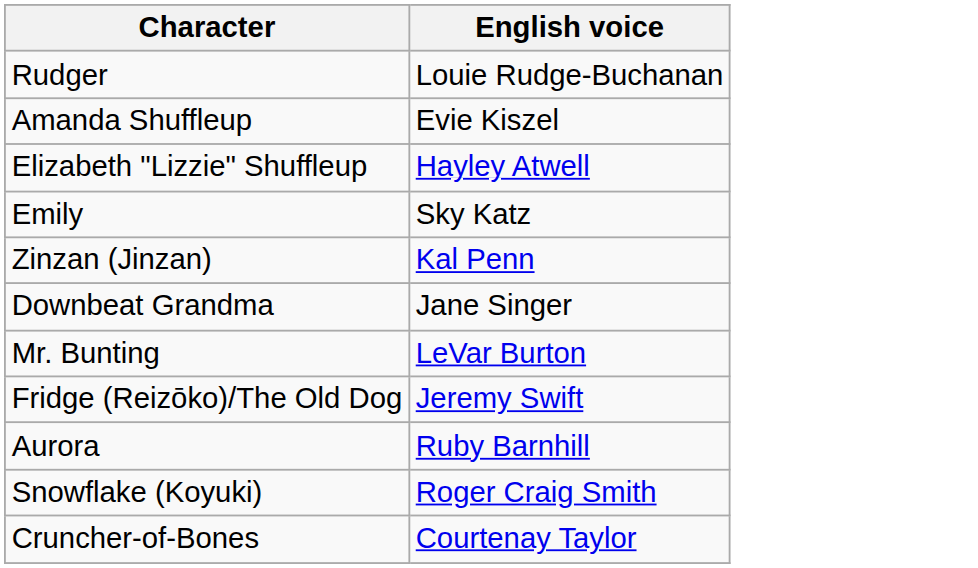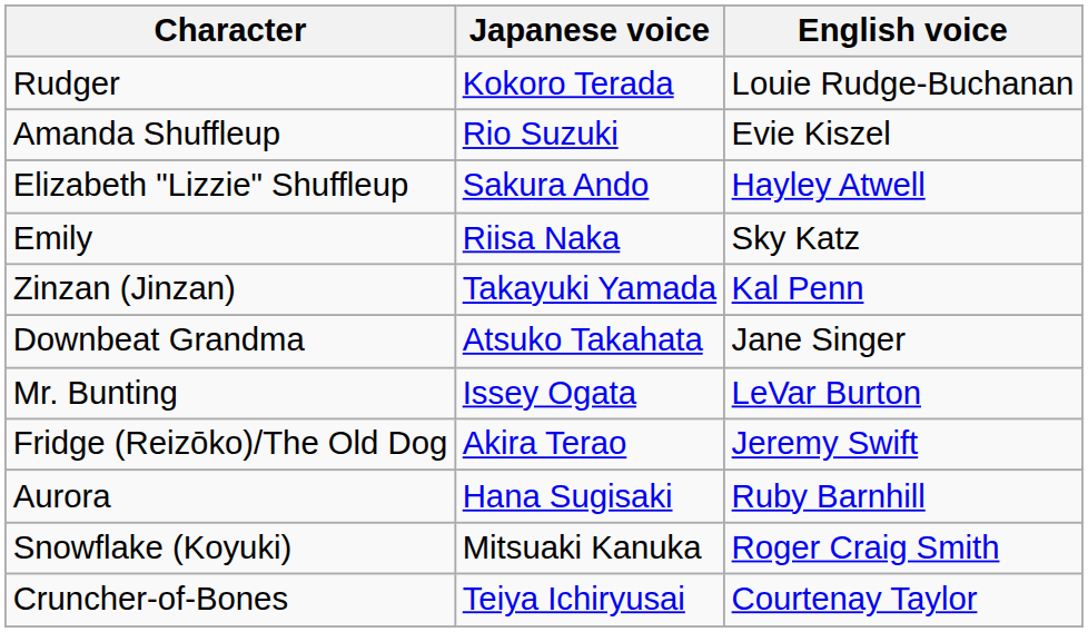+ column: Japanese voice | Kokoro Terada | Rio Suzuki | Sakura Ando | Riisa Naka | Takayuki Yamada | Atsuko Takahata | Issey Ogata | Akira Terao | Hana Sugisaki | Mitsuaki Kanuka | Teiya Ichiryusai
